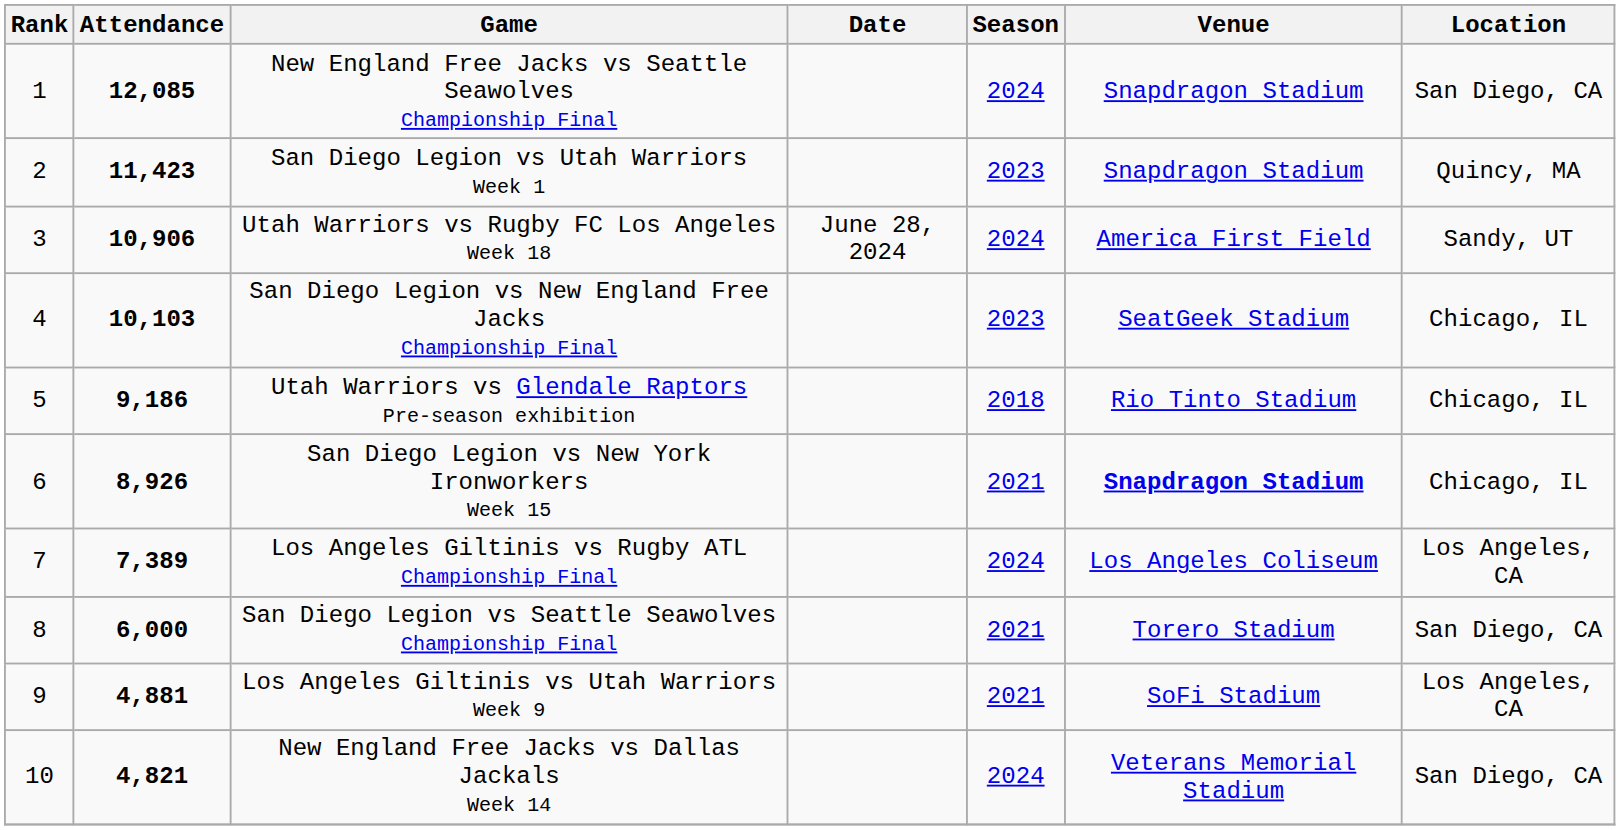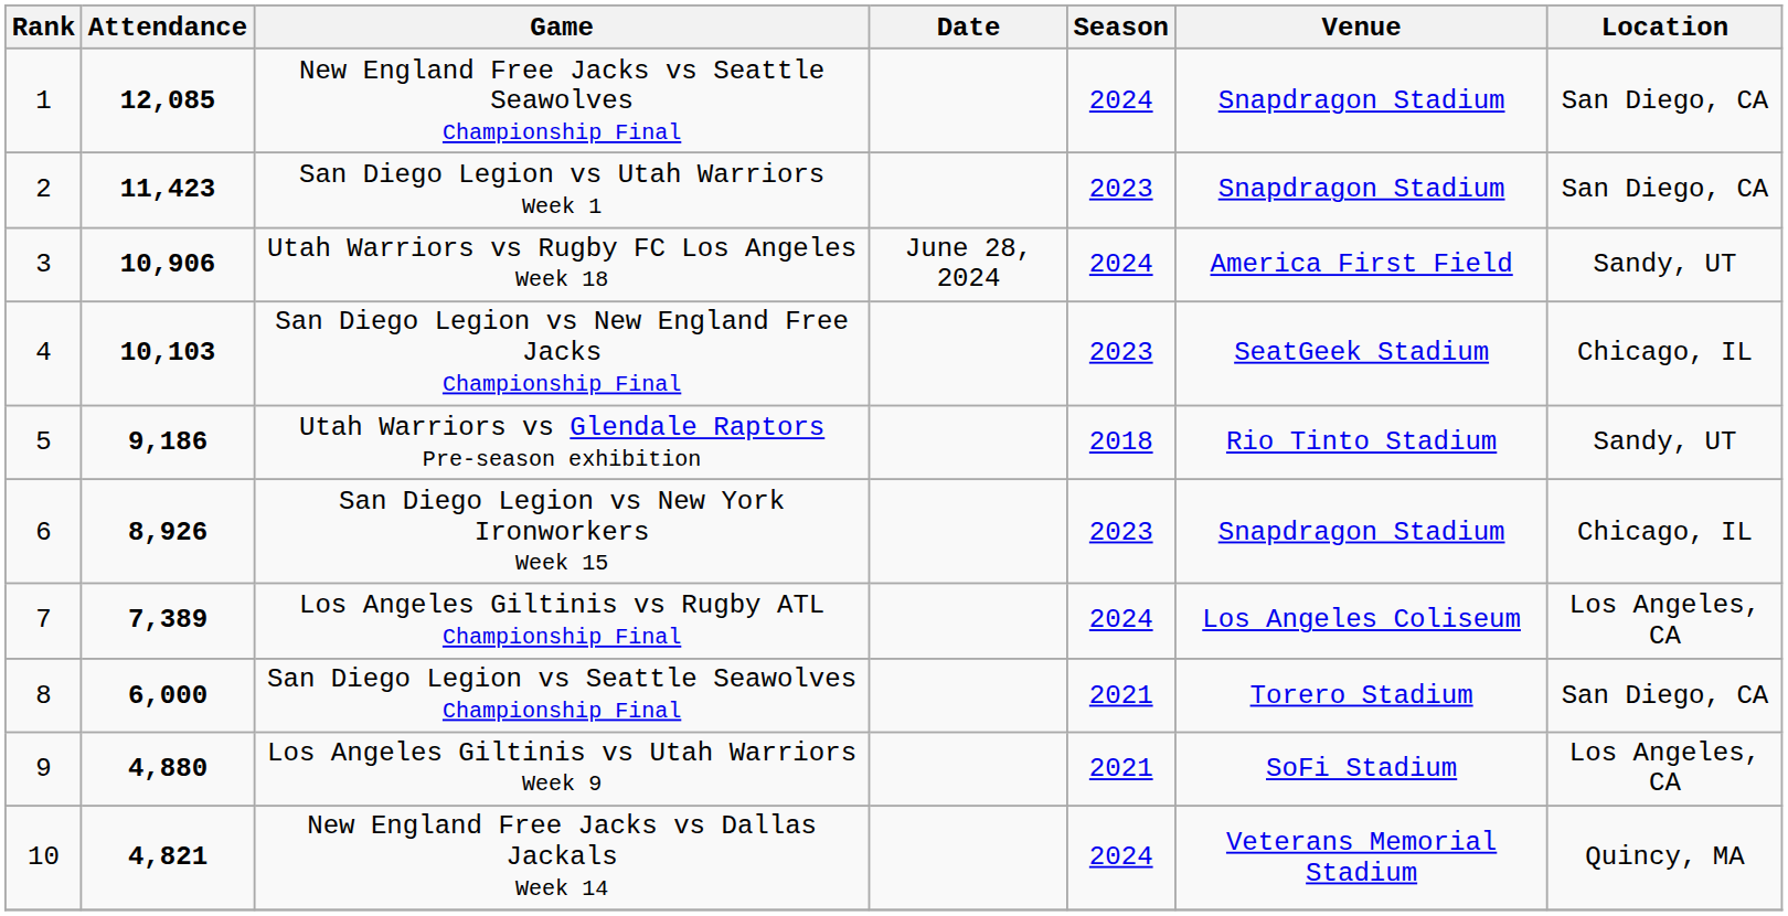San Diego Legion vs Utah Warriors Week 1 | Location: Quincy, MA -> San Diego, CA
Utah Warriors vs Glendale Raptors Pre-season exhibition | Location: Chicago, IL -> Sandy, UT
San Diego Legion vs New York Ironworkers Week 15 | Season: 2021 -> 2023
San Diego Legion vs New York Ironworkers Week 15 | Venue: bold -> normal
Los Angeles Giltinis vs Utah Warriors Week 9 | Attendance: 4,881 -> 4,880
New England Free Jacks vs Dallas Jackals Week 14 | Location: San Diego, CA -> Quincy, MA
